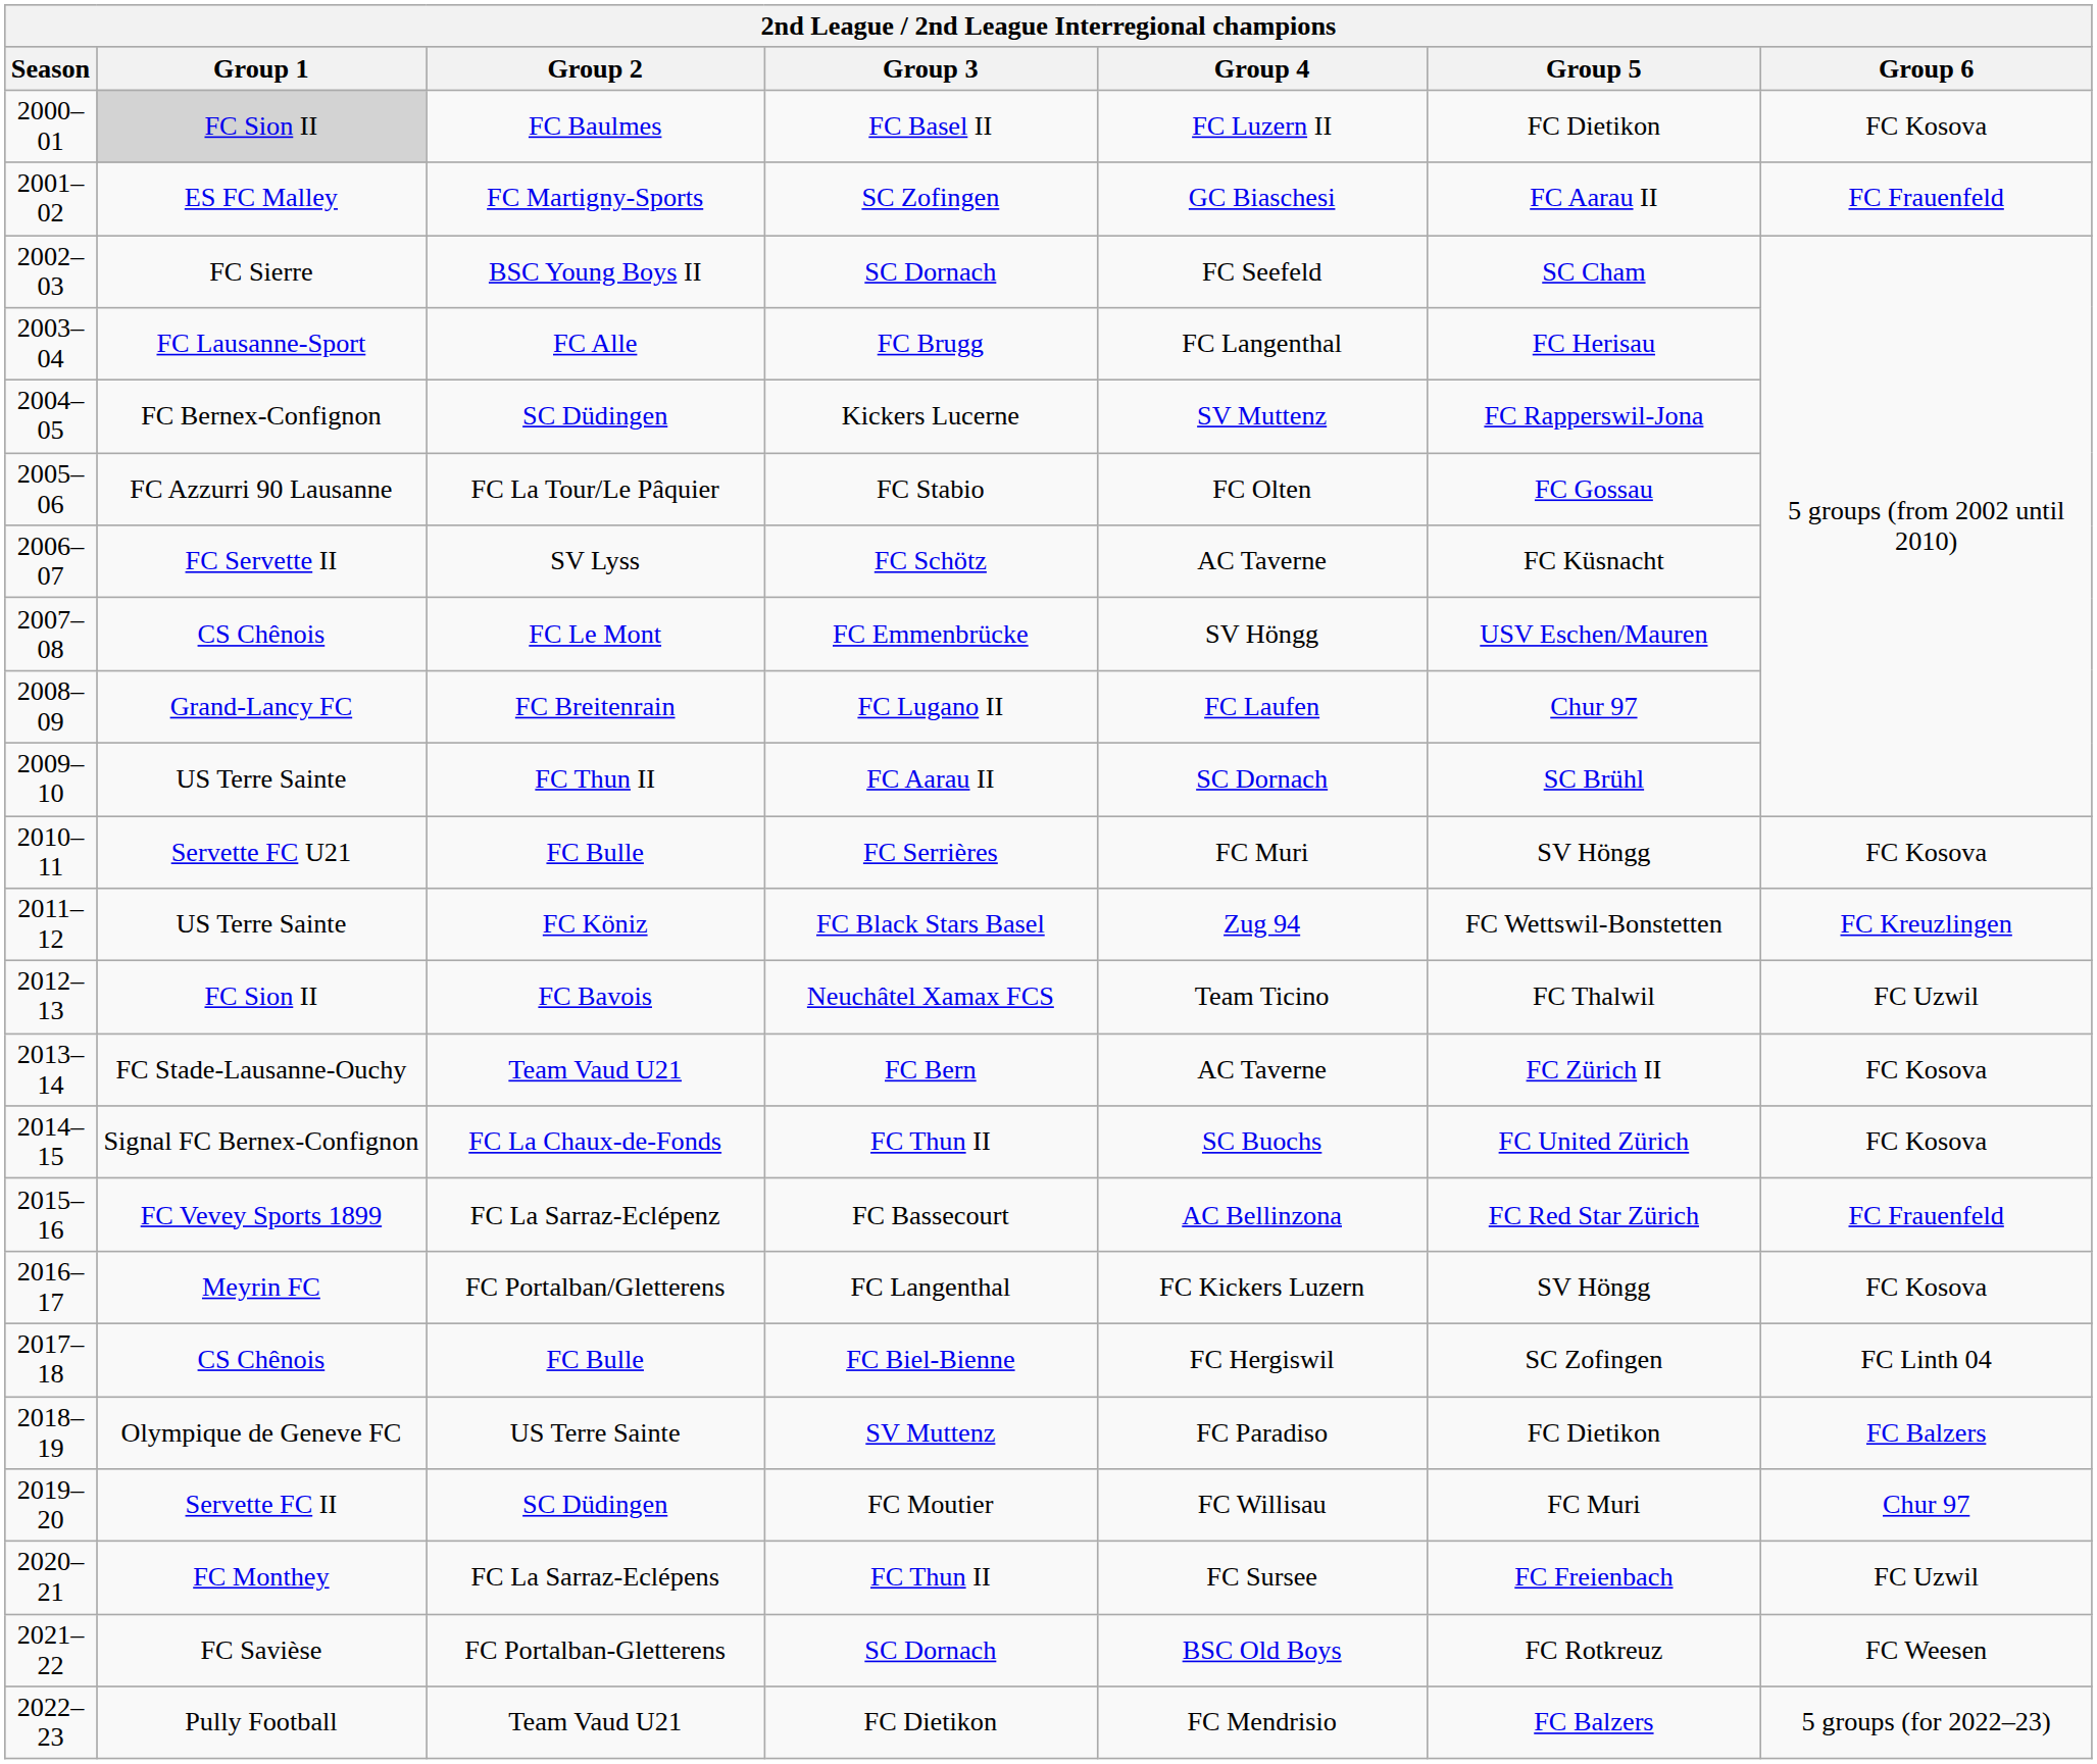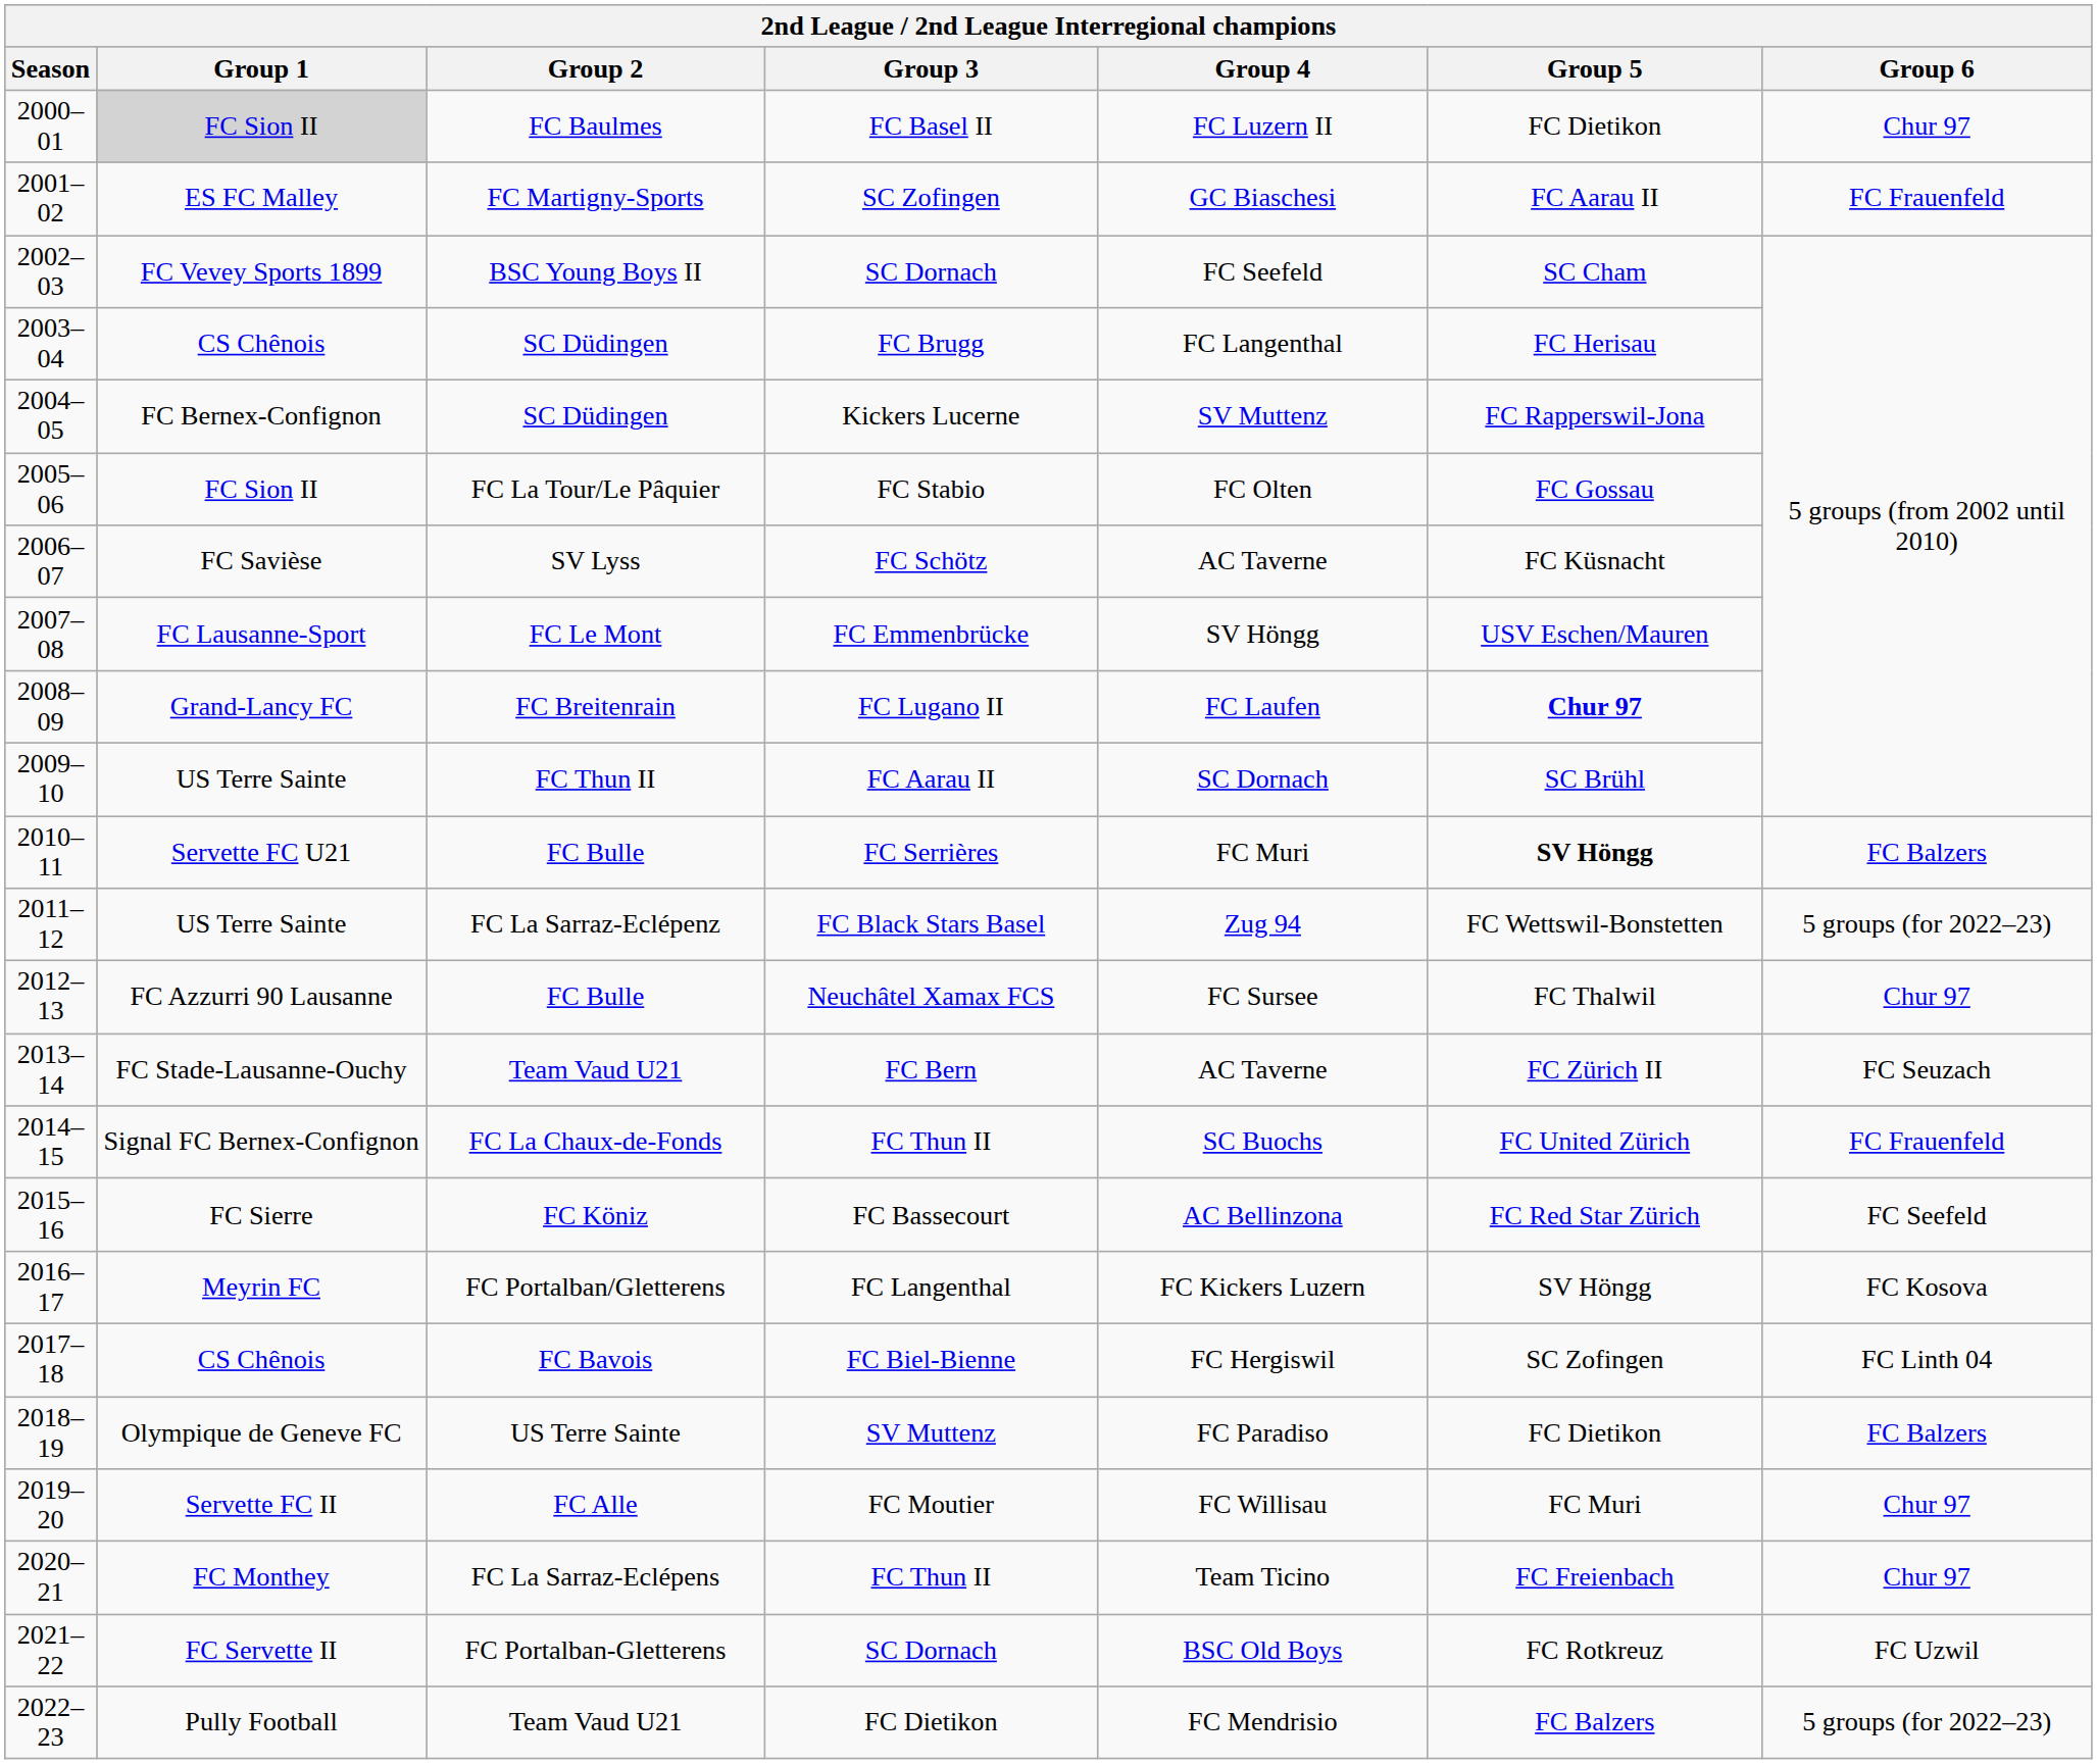FC Basel II | Group 6: FC Kosova -> Chur 97
2002–03 / SC Dornach | Group 1: FC Sierre -> FC Vevey Sports 1899
FC Brugg | Group 1: FC Lausanne-Sport -> CS Chênois
FC Brugg | Group 2: FC Alle -> SC Düdingen
FC Stabio | Group 1: FC Azzurri 90 Lausanne -> FC Sion II
FC Schötz | Group 1: FC Servette II -> FC Savièse
FC Emmenbrücke | Group 1: CS Chênois -> FC Lausanne-Sport
FC Lugano II | Group 5: normal -> bold
FC Serrières | Group 5: normal -> bold
FC Serrières | Group 6: FC Kosova -> FC Balzers
FC Black Stars Basel | Group 2: FC Köniz -> FC La Sarraz-Eclépenz
FC Black Stars Basel | Group 6: FC Kreuzlingen -> 5 groups (for 2022–23)
Neuchâtel Xamax FCS | Group 1: FC Sion II -> FC Azzurri 90 Lausanne
Neuchâtel Xamax FCS | Group 2: FC Bavois -> FC Bulle
Neuchâtel Xamax FCS | Group 4: Team Ticino -> FC Sursee
Neuchâtel Xamax FCS | Group 6: FC Uzwil -> Chur 97
FC Bern | Group 6: FC Kosova -> FC Seuzach
2014–15 / FC Thun II | Group 6: FC Kosova -> FC Frauenfeld
FC Bassecourt | Group 1: FC Vevey Sports 1899 -> FC Sierre
FC Bassecourt | Group 2: FC La Sarraz-Eclépenz -> FC Köniz
FC Bassecourt | Group 6: FC Frauenfeld -> FC Seefeld
FC Biel-Bienne | Group 2: FC Bulle -> FC Bavois
FC Moutier | Group 2: SC Düdingen -> FC Alle
2020–21 / FC Thun II | Group 4: FC Sursee -> Team Ticino
2020–21 / FC Thun II | Group 6: FC Uzwil -> Chur 97
2021–22 / SC Dornach | Group 1: FC Savièse -> FC Servette II
2021–22 / SC Dornach | Group 6: FC Weesen -> FC Uzwil
